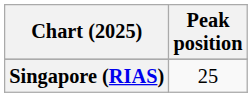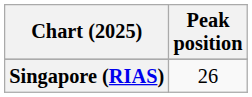Singapore (RIAS) | Peak position: 25 -> 26
